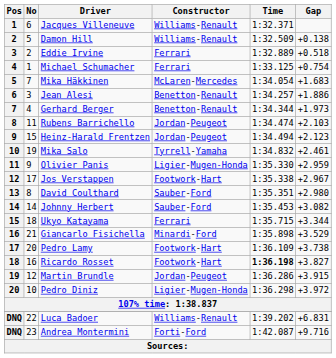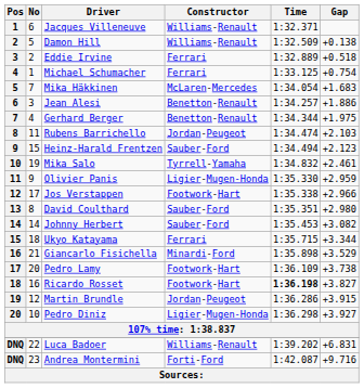Gerhard Berger | Gap: +1.973 -> +1.975
Heinz-Harald Frentzen | Constructor: Jordan-Peugeot -> Sauber-Ford
Jos Verstappen | Gap: +2.967 -> +2.966
Pedro Diniz | Gap: +3.972 -> +3.927
